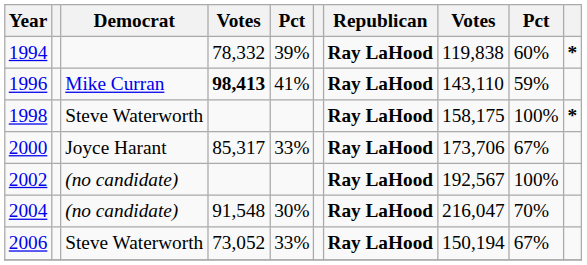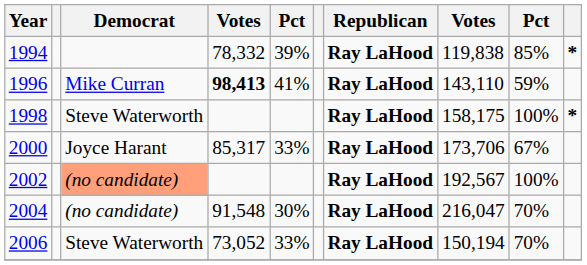1994 | column 9: 60% -> 85%
2002 | Democrat: no background -> lightsalmon background
2006 | column 9: 67% -> 70%
